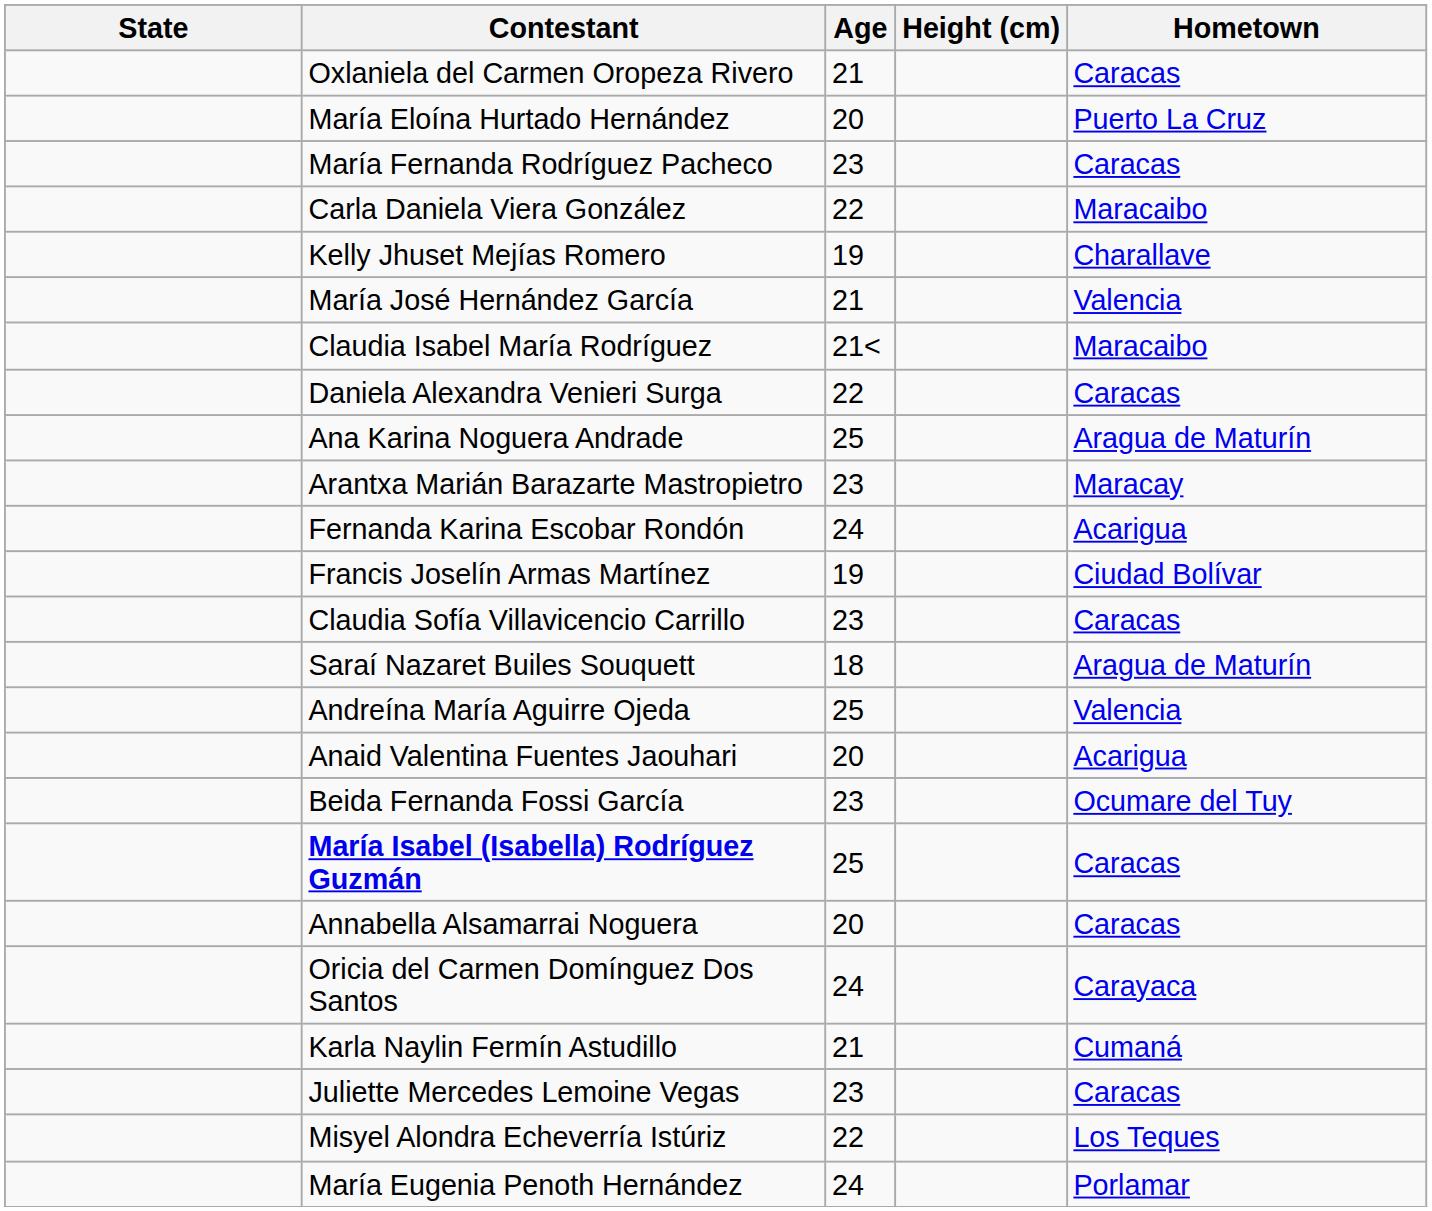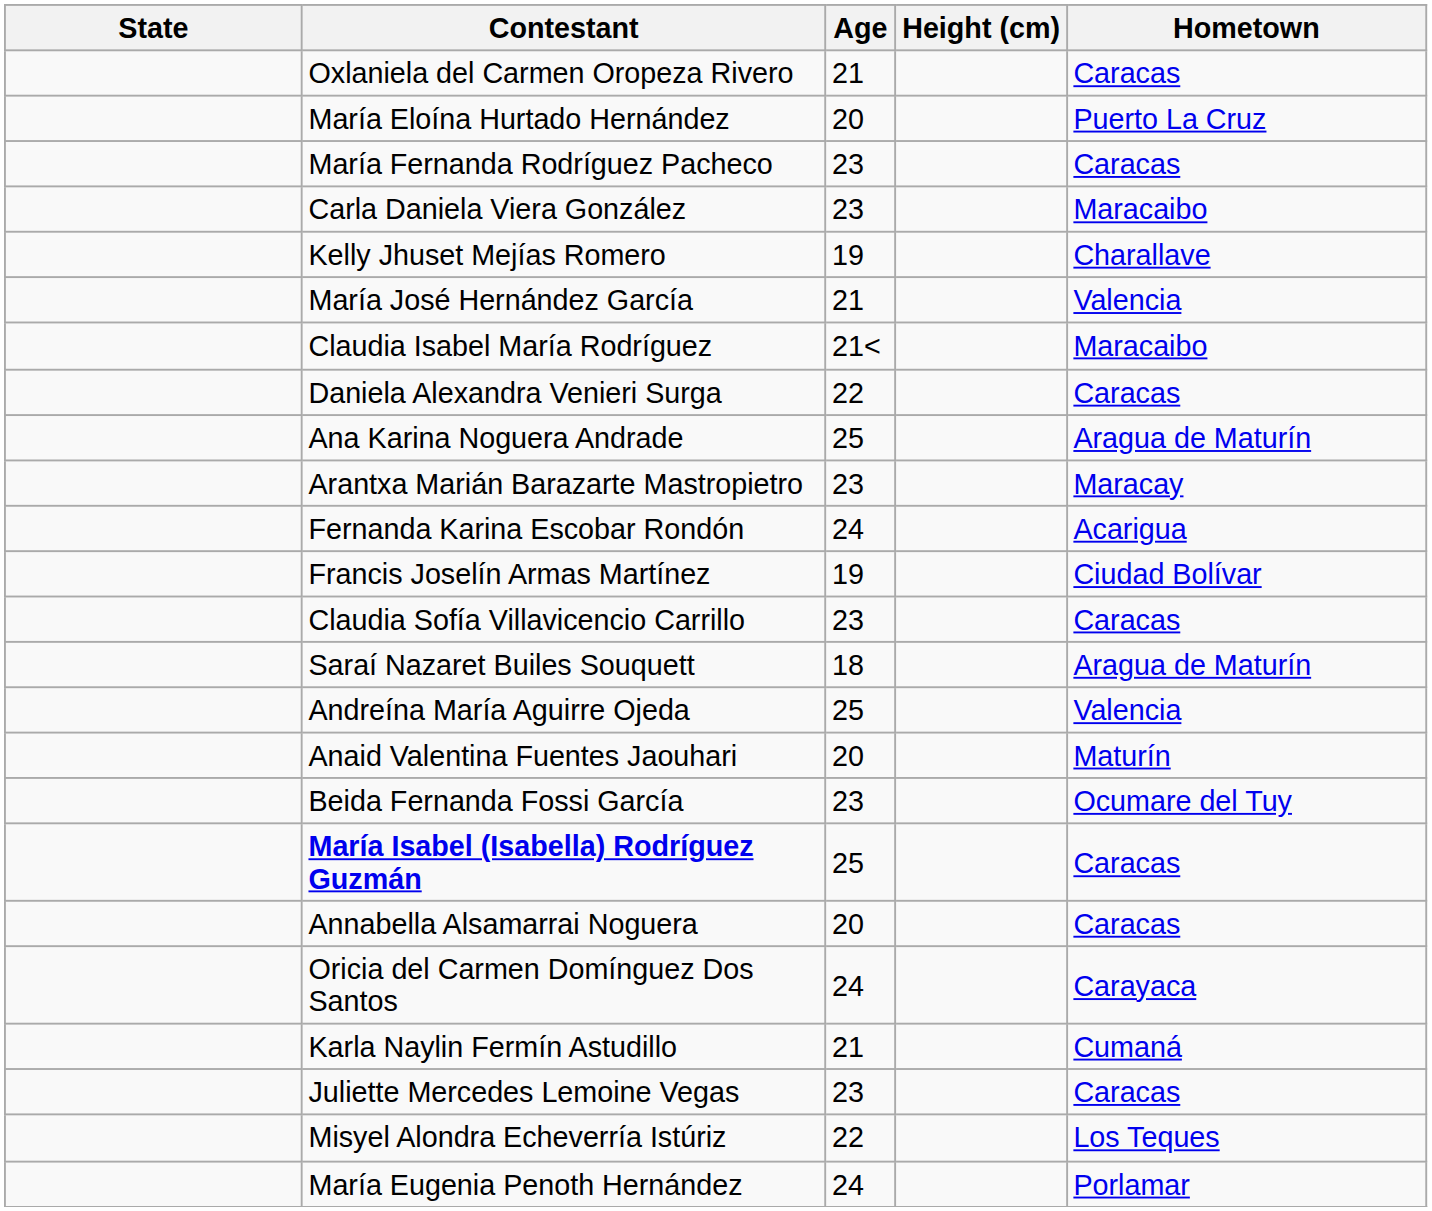Carla Daniela Viera González | Age: 22 -> 23
Anaid Valentina Fuentes Jaouhari | Hometown: Acarigua -> Maturín
